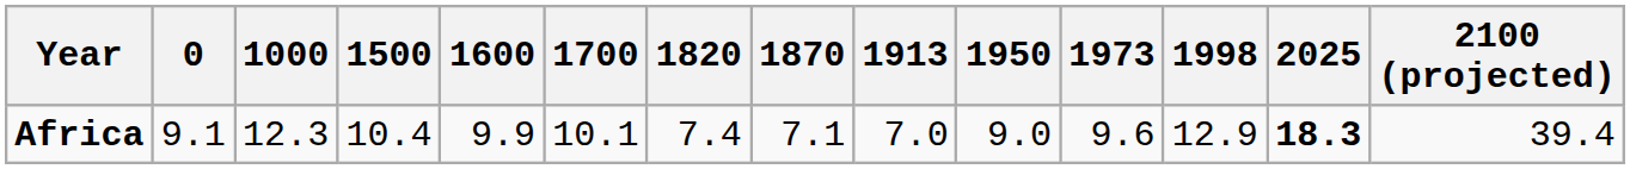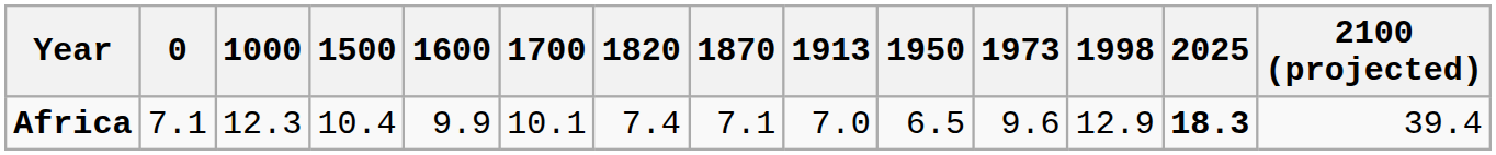Africa | 0: 9.1 -> 7.1
Africa | 1950: 9.0 -> 6.5
